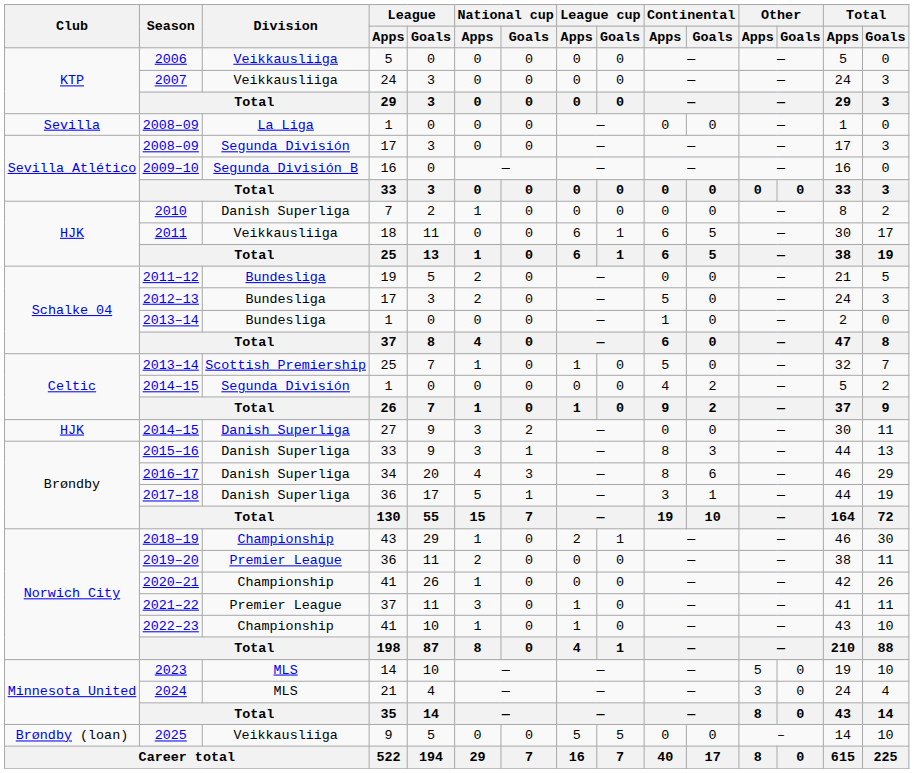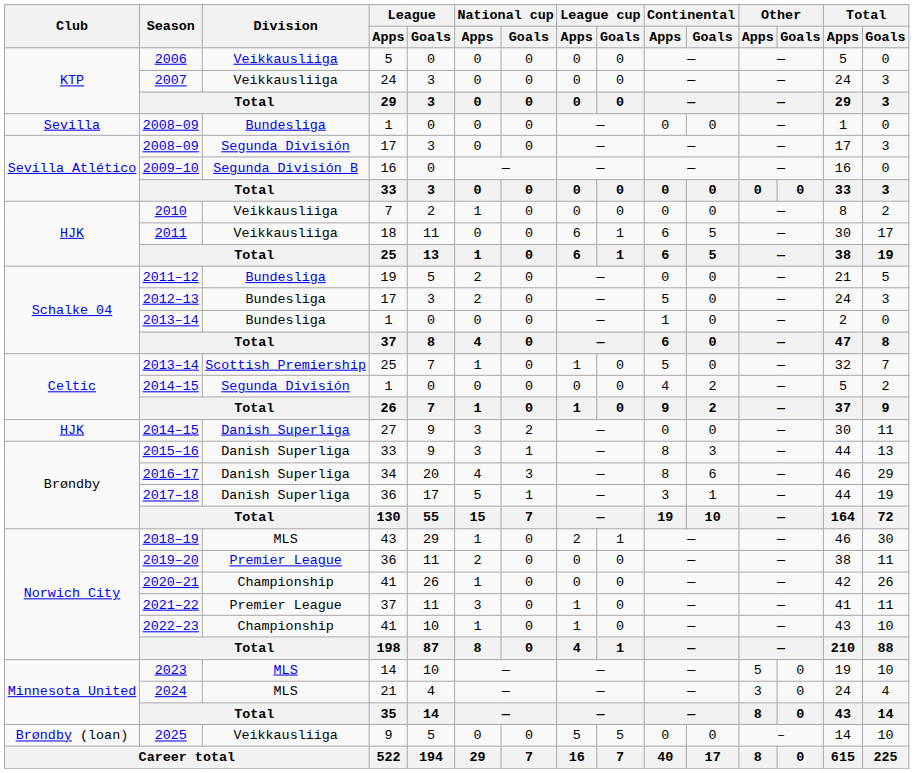2008–09 / 1 | Division: La Liga -> Bundesliga
2010 | Division: Danish Superliga -> Veikkausliiga
2018–19 | Division: Championship -> MLS
